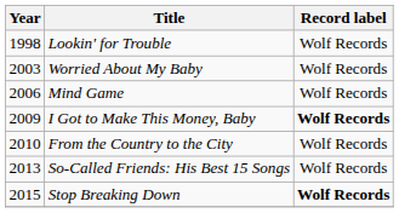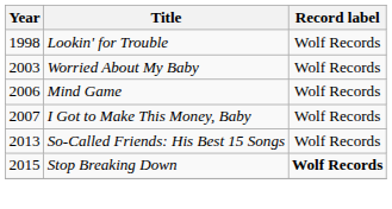I Got to Make This Money, Baby | Year: 2009 -> 2007
I Got to Make This Money, Baby | Record label: bold -> normal
- row: 2010 | From the Country to the City | Wolf Records
